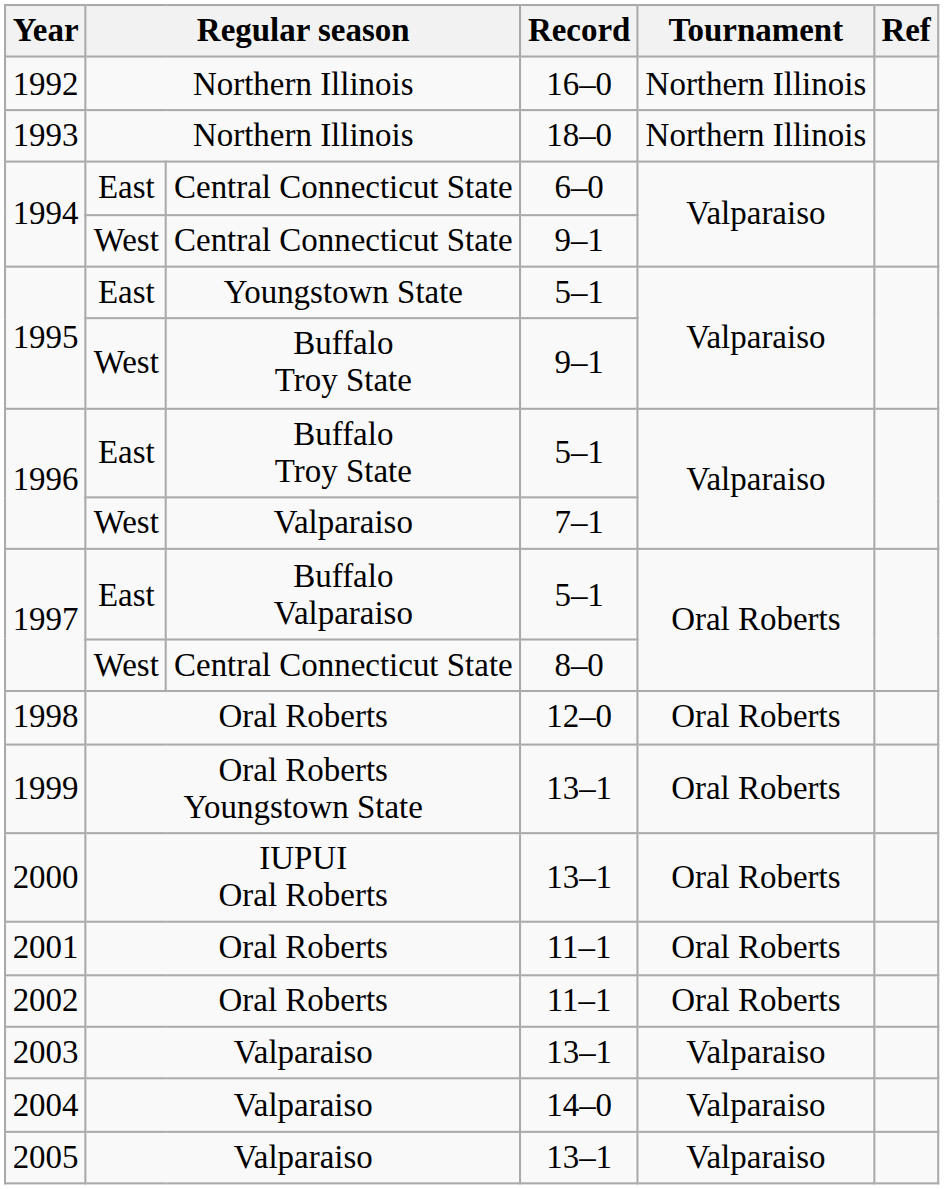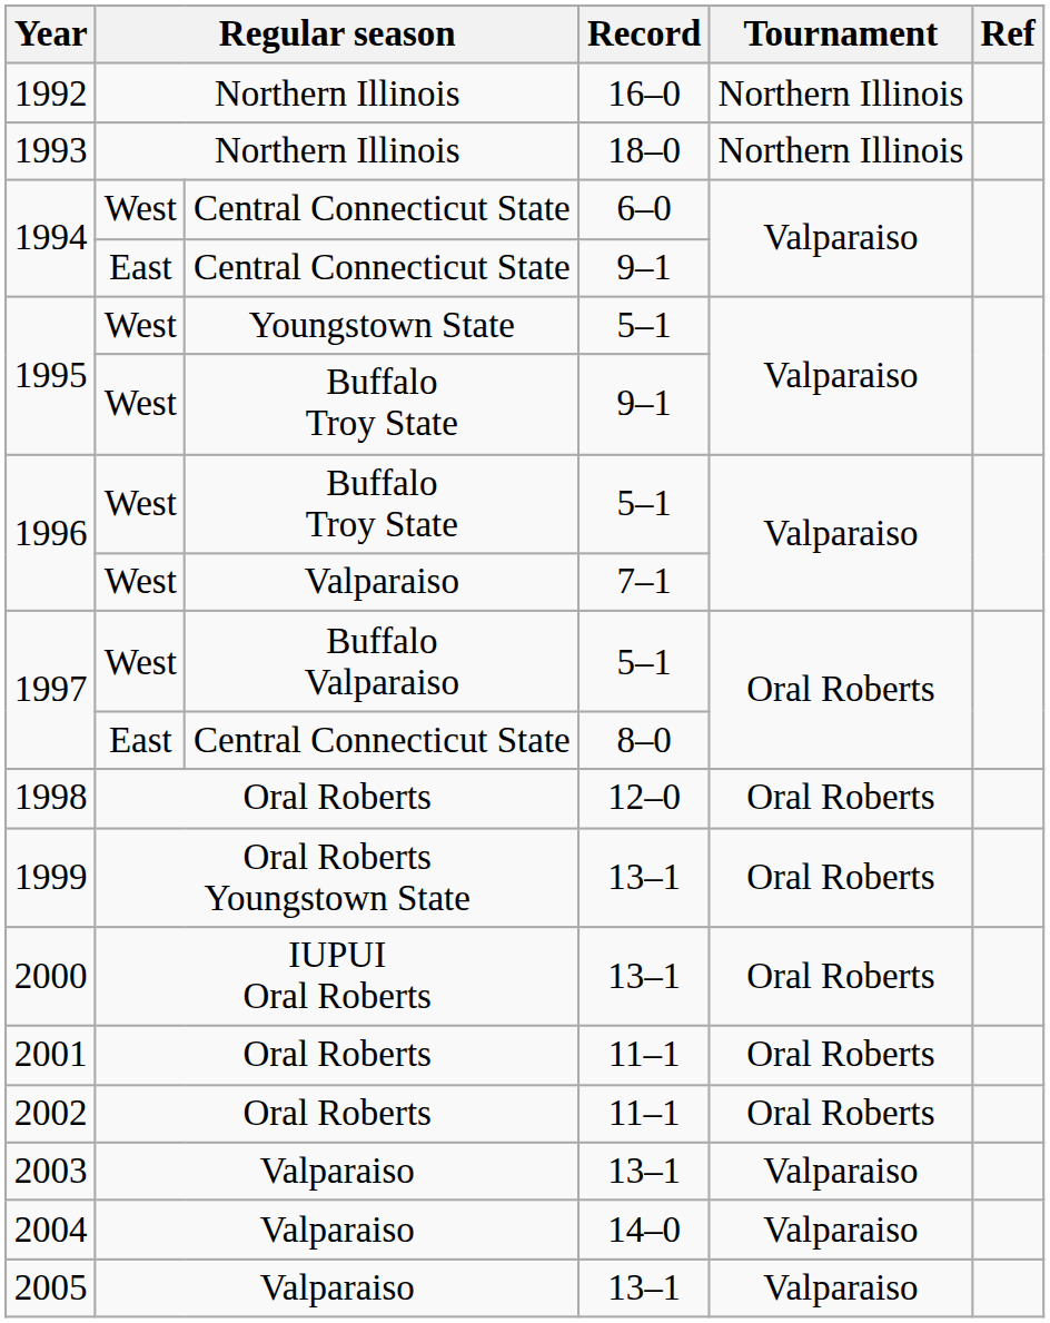1994 / 6–0 | column 2: East -> West
1994 / 9–1 | column 2: West -> East
1995 / 5–1 | column 2: East -> West
1996 / 5–1 | column 2: East -> West
1997 / 5–1 | column 2: East -> West
1997 / 8–0 | column 2: West -> East
